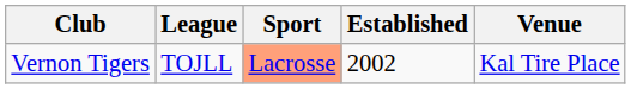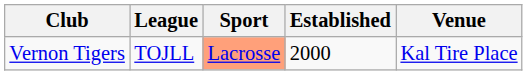Vernon Tigers | Established: 2002 -> 2000
